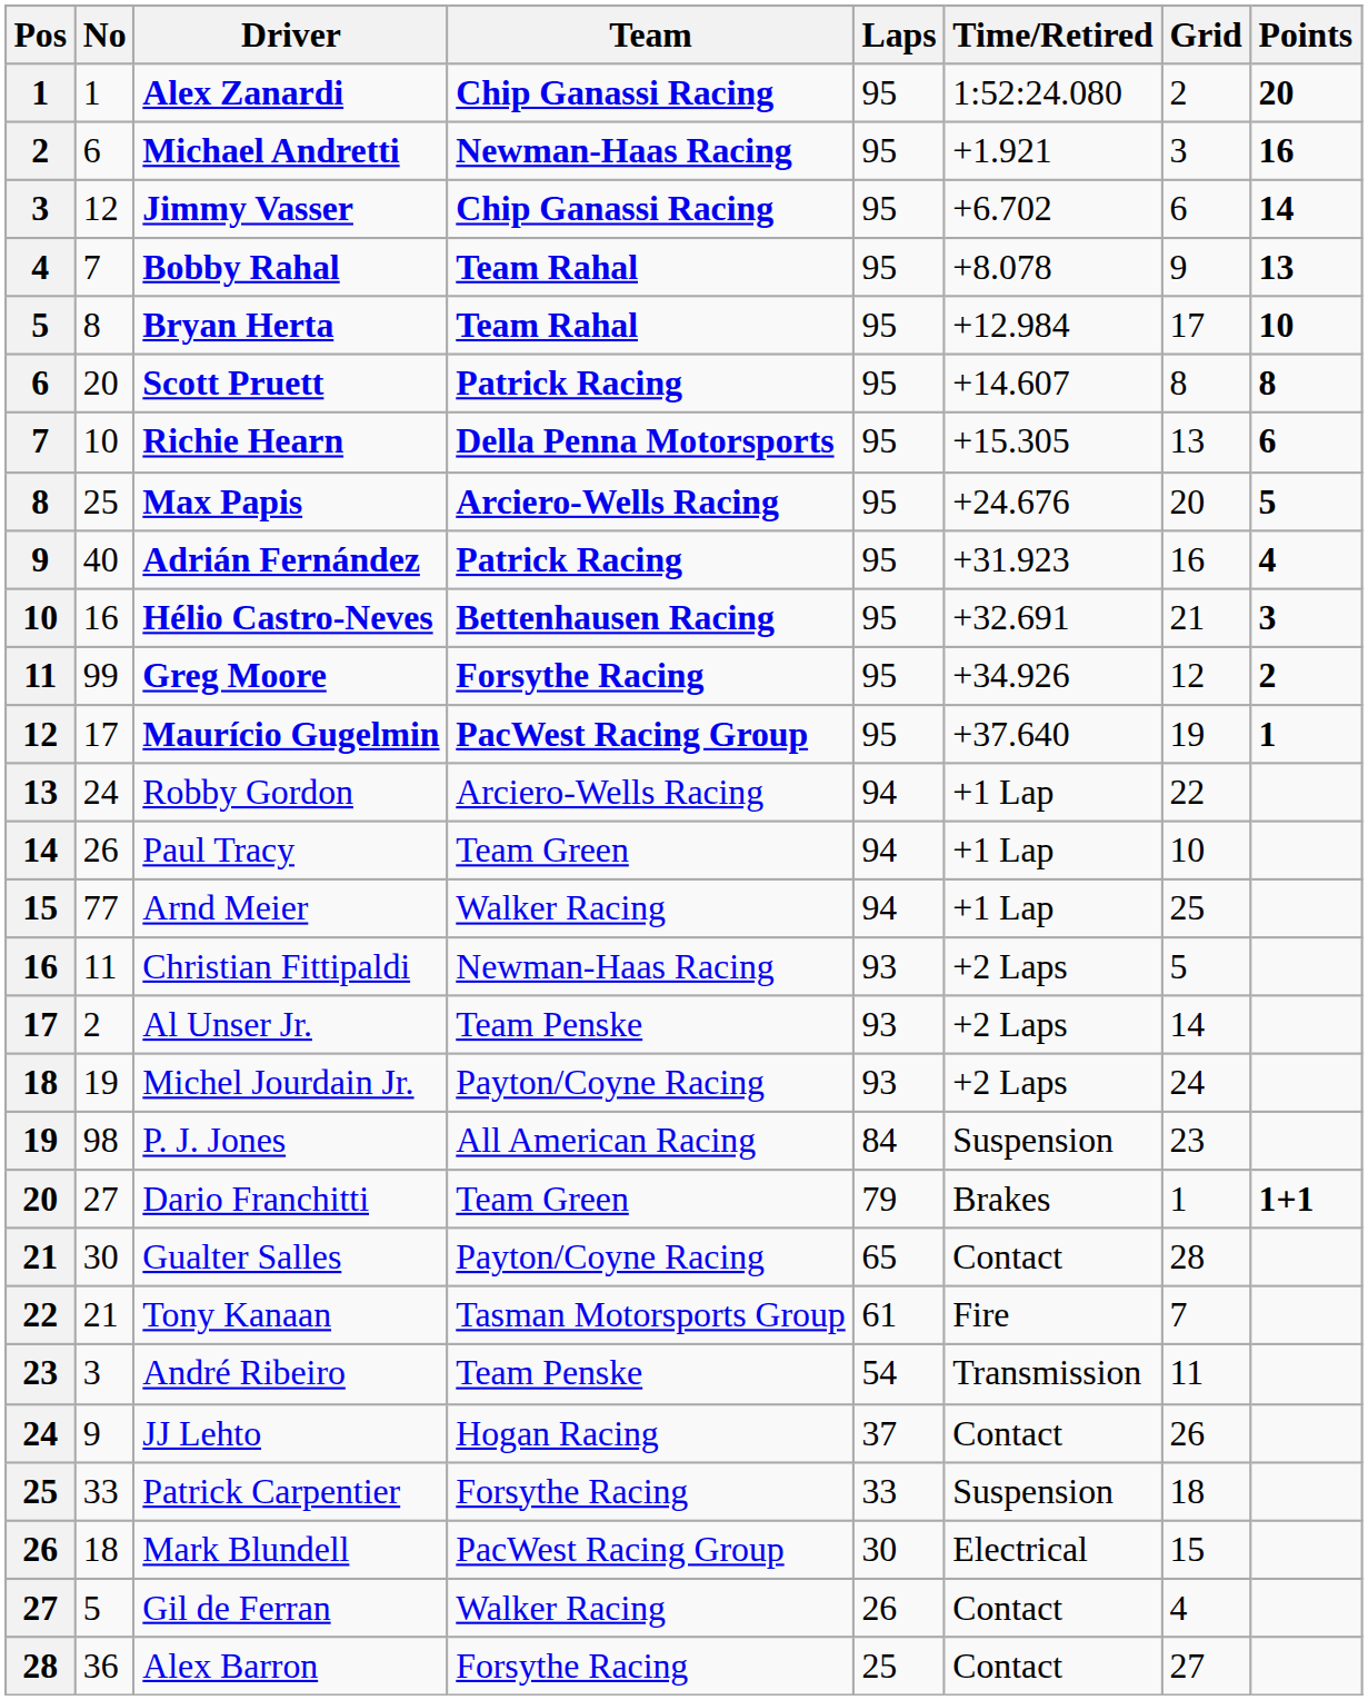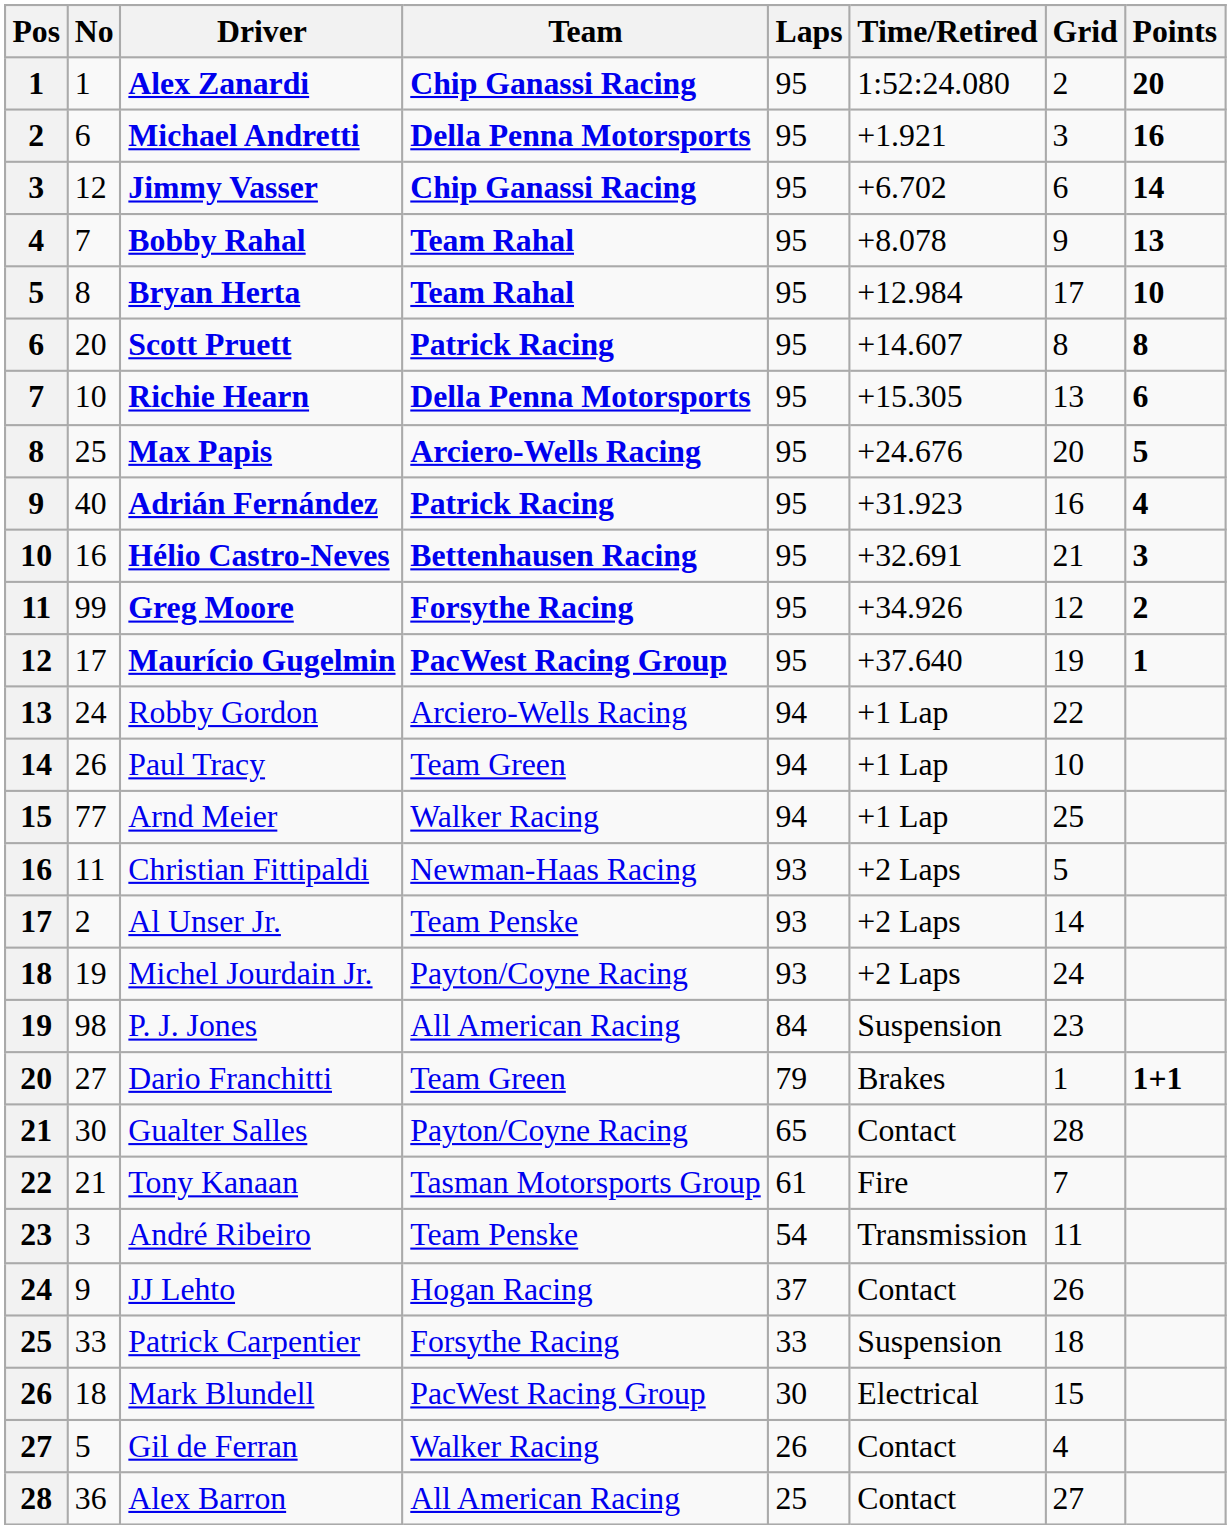Michael Andretti | Team: Newman-Haas Racing -> Della Penna Motorsports
Alex Barron | Team: Forsythe Racing -> All American Racing
